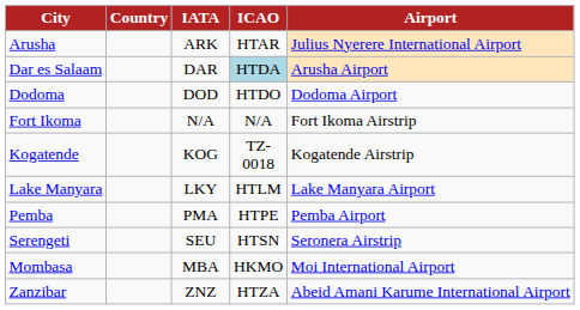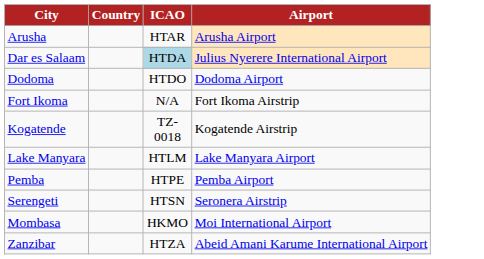- column: IATA | ARK | DAR | DOD | N/A | KOG | LKY | PMA | SEU | MBA | ZNZ
Arusha | Airport: Julius Nyerere International Airport -> Arusha Airport
Dar es Salaam | Airport: Arusha Airport -> Julius Nyerere International Airport
